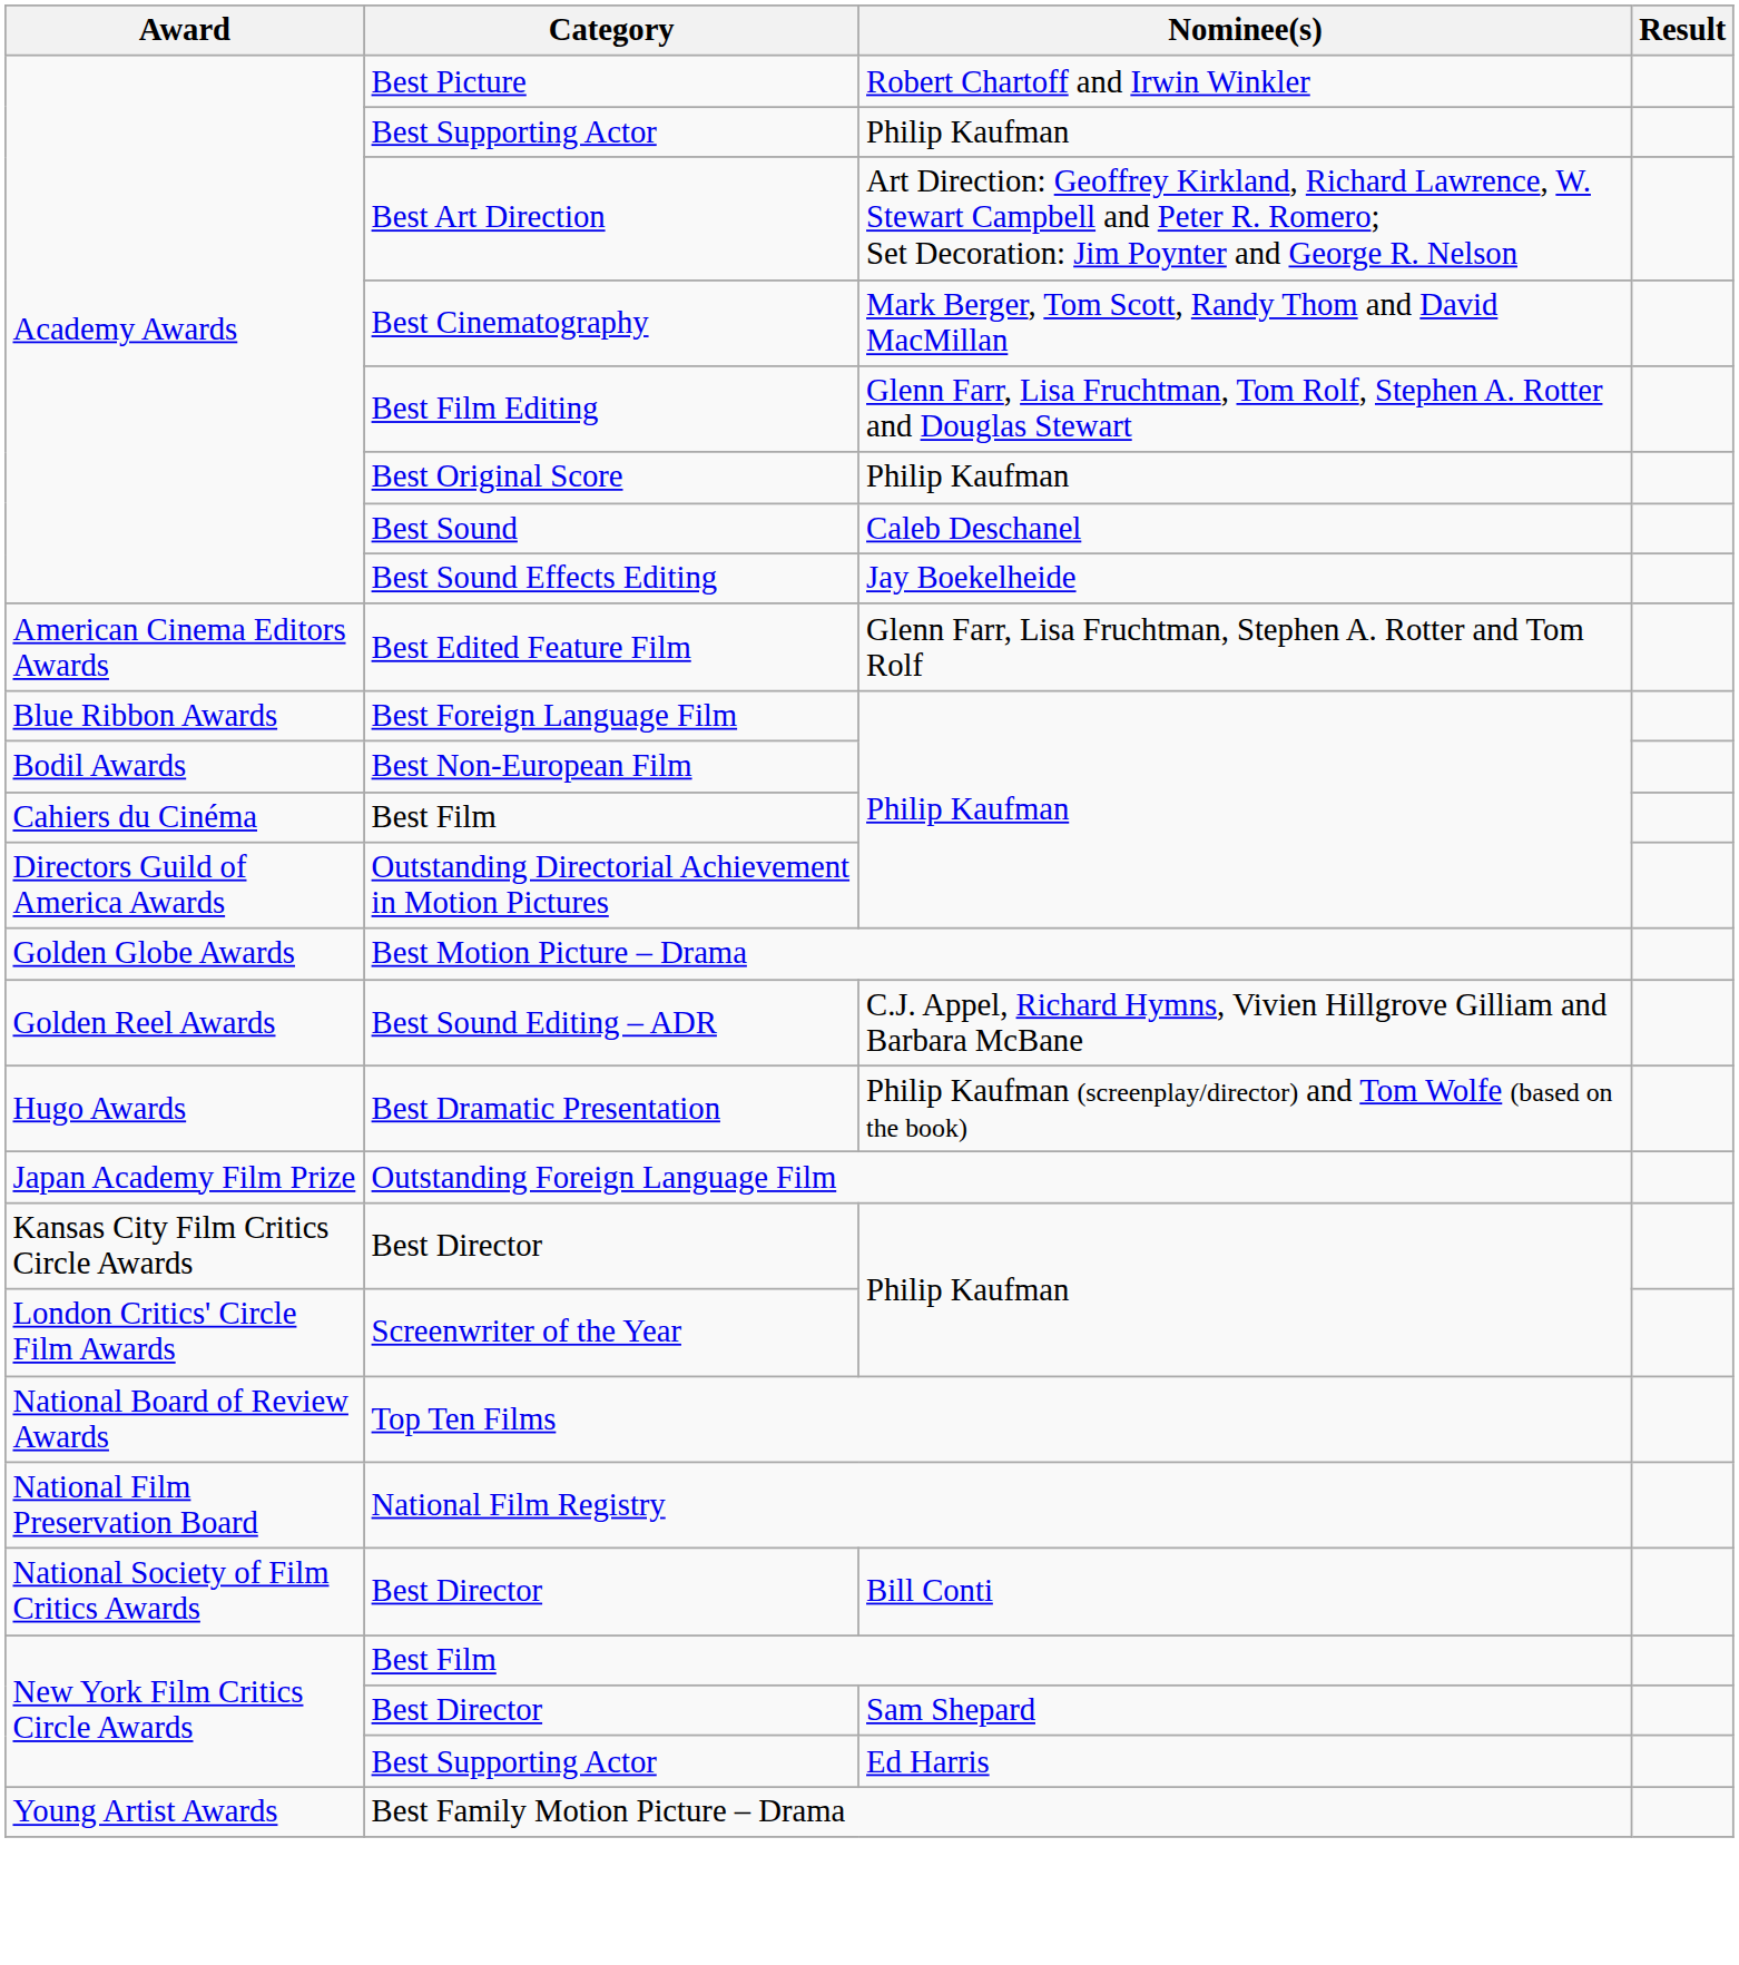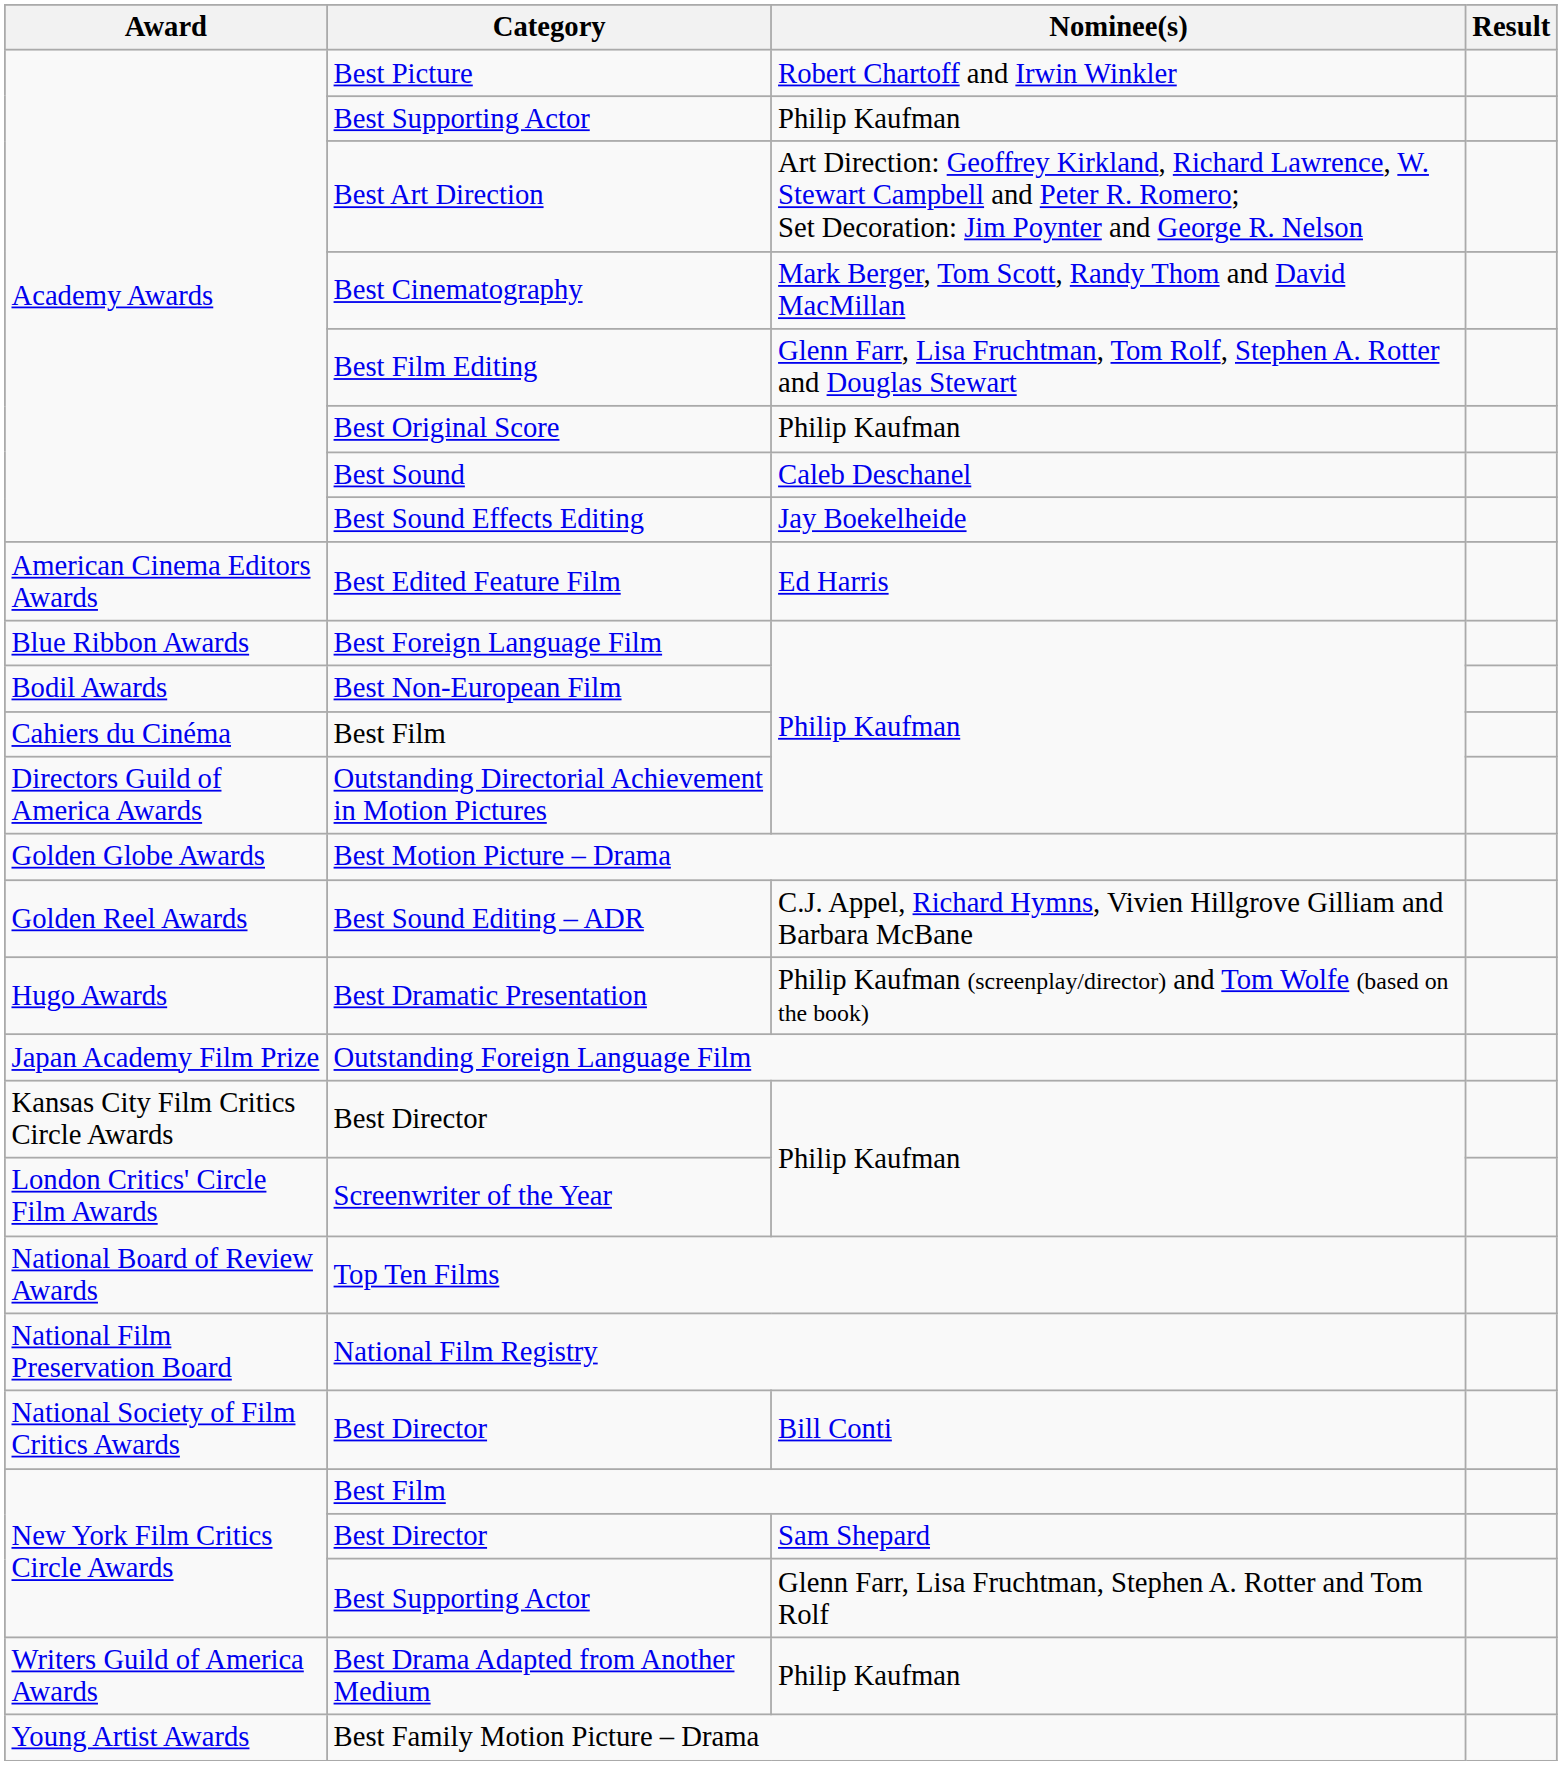Best Edited Feature Film | Nominee(s): Glenn Farr, Lisa Fruchtman, Stephen A. Rotter and Tom Rolf -> Ed Harris
New York Film Critics Circle Awards / Best Supporting Actor | Nominee(s): Ed Harris -> Glenn Farr, Lisa Fruchtman, Stephen A. Rotter and Tom Rolf
+ row: Writers Guild of America Awards | Best Drama Adapted from Another Medium | Philip Kaufman
